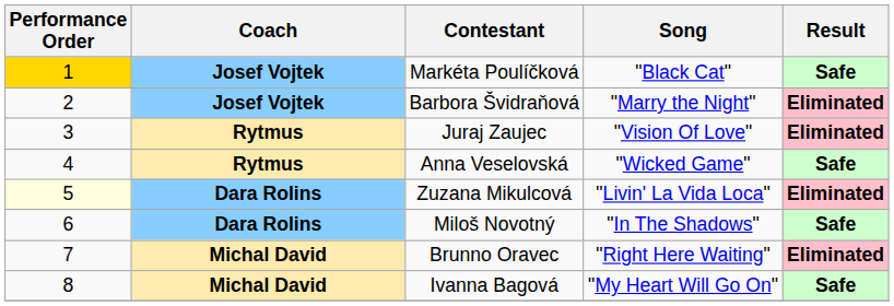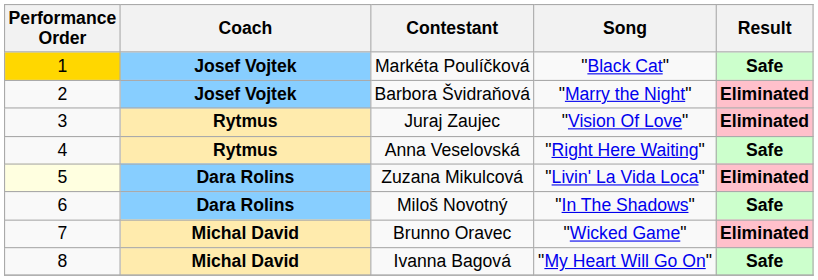Anna Veselovská | Song: "Wicked Game" -> "Right Here Waiting"
Brunno Oravec | Song: "Right Here Waiting" -> "Wicked Game"
